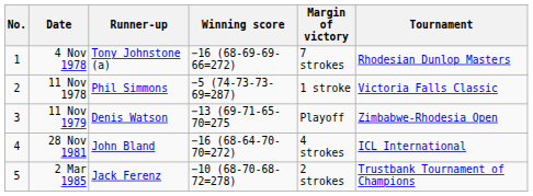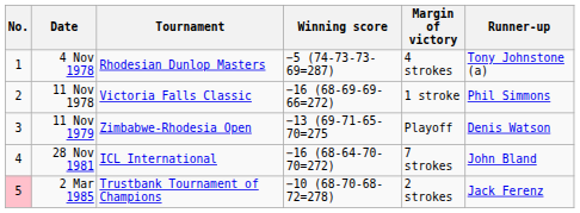columns swapped: Tournament <-> Runner-up
4 Nov 1978 | Winning score: −16 (68-69-69-66=272) -> −5 (74-73-73-69=287)
4 Nov 1978 | Margin of victory: 7 strokes -> 4 strokes
11 Nov 1978 | Winning score: −5 (74-73-73-69=287) -> −16 (68-69-69-66=272)
28 Nov 1981 | Margin of victory: 4 strokes -> 7 strokes
2 Mar 1985 | No.: no background -> pink background
